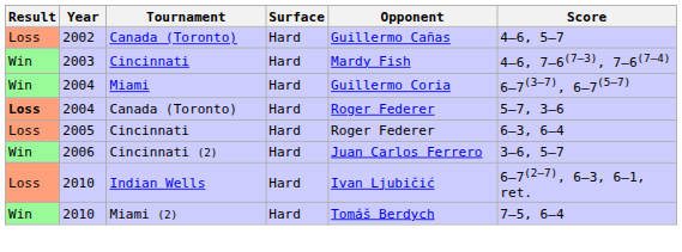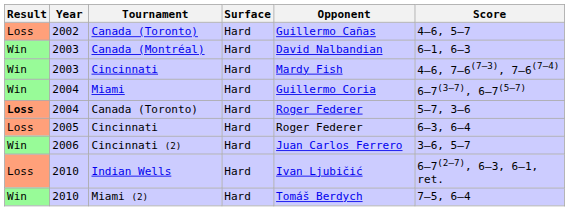+ row: Win | 2003 | Canada (Montréal) | Hard | David Nalbandian | 6–1, 6–3
